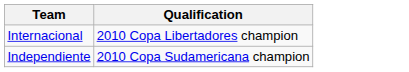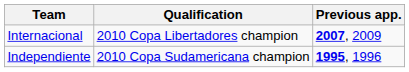+ column: Previous app. | 2007, 2009 | 1995, 1996
